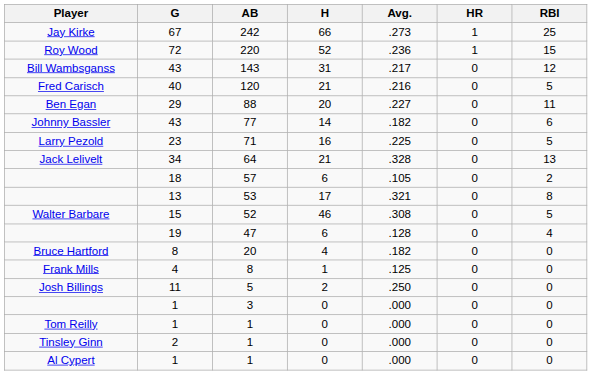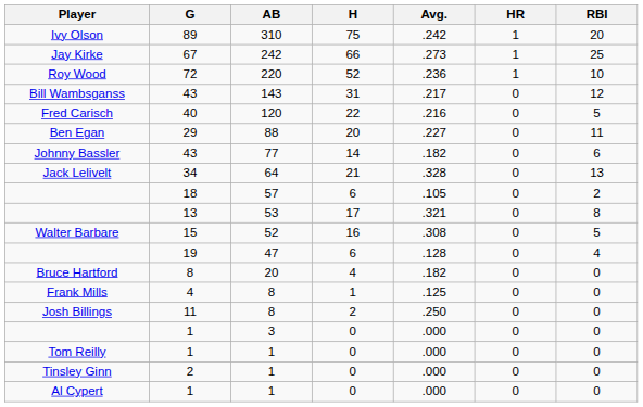+ row: Ivy Olson | 89 | 310 | 75 | .242 | 1 | 20
Roy Wood | RBI: 15 -> 10
Fred Carisch | H: 21 -> 22
- row: Larry Pezold | 23 | 71 | 16 | .225 | 0 | 5
Walter Barbare | H: 46 -> 16
Josh Billings | AB: 5 -> 8
